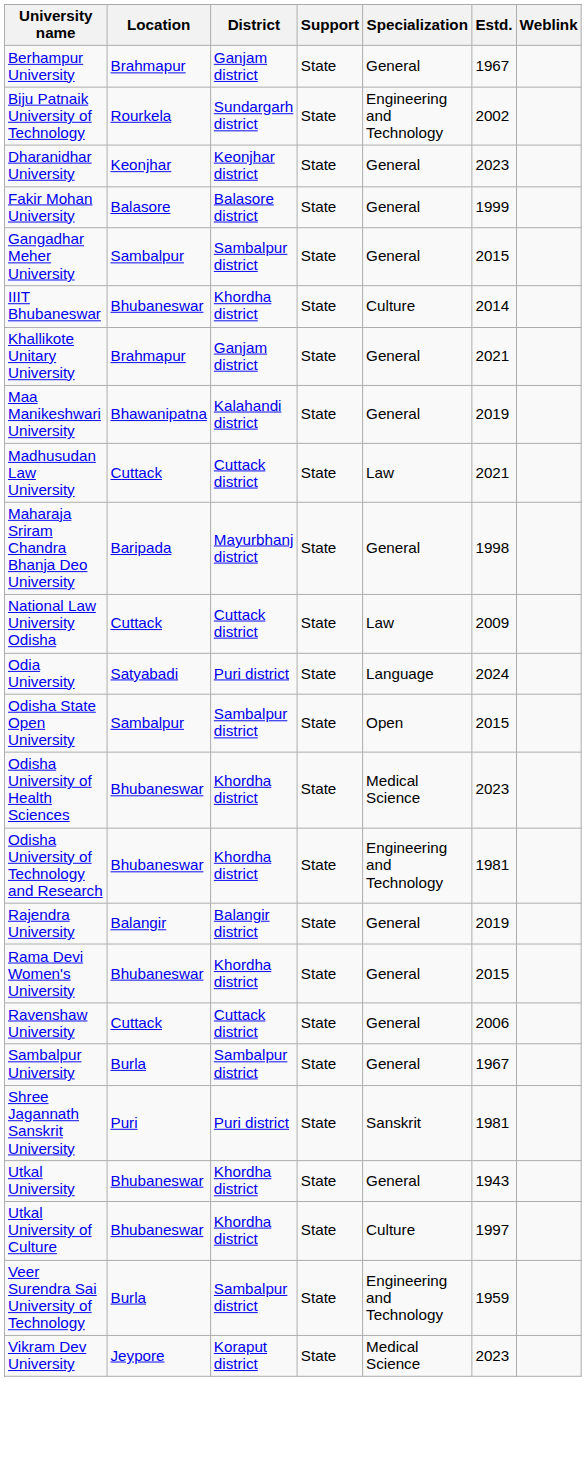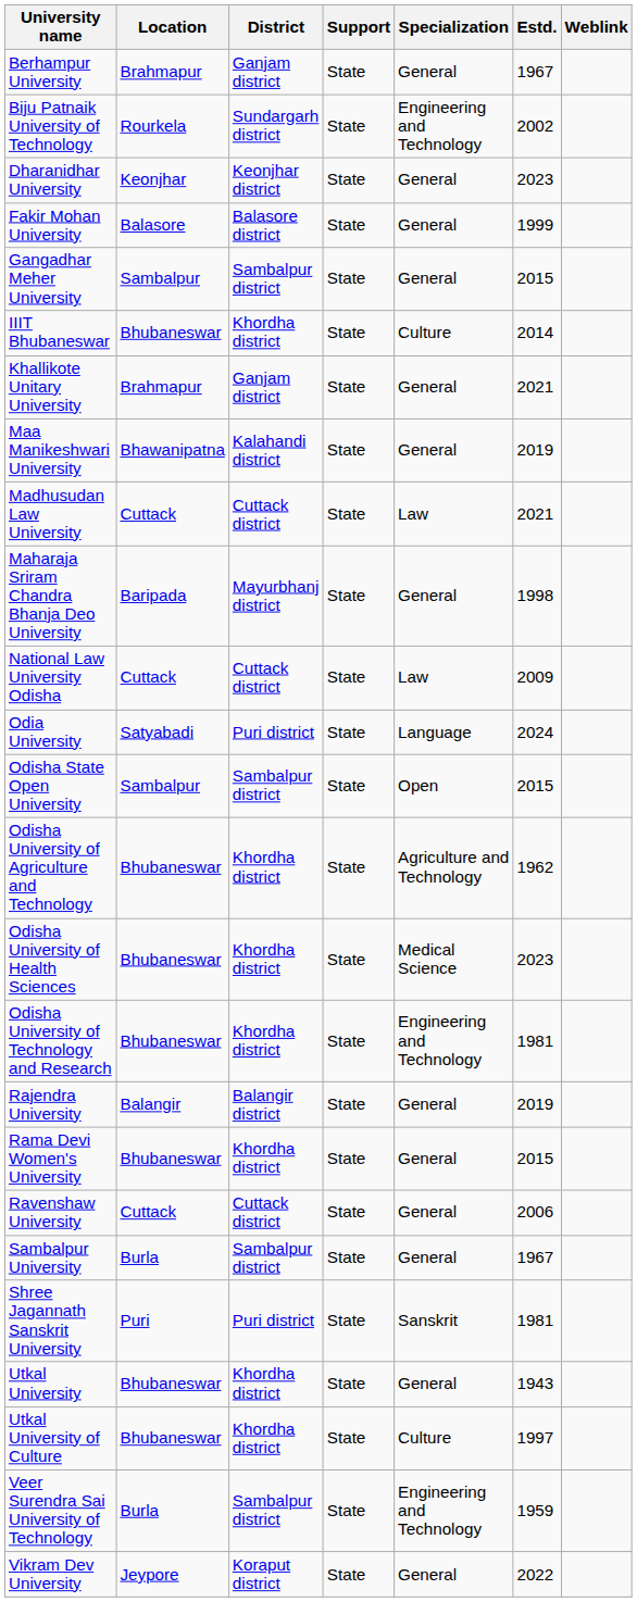+ row: Odisha University of Agriculture and Technology | Bhubaneswar | Khordha district | State | Agriculture and Technology | 1962
Vikram Dev University | Specialization: Medical Science -> General
Vikram Dev University | Estd.: 2023 -> 2022
